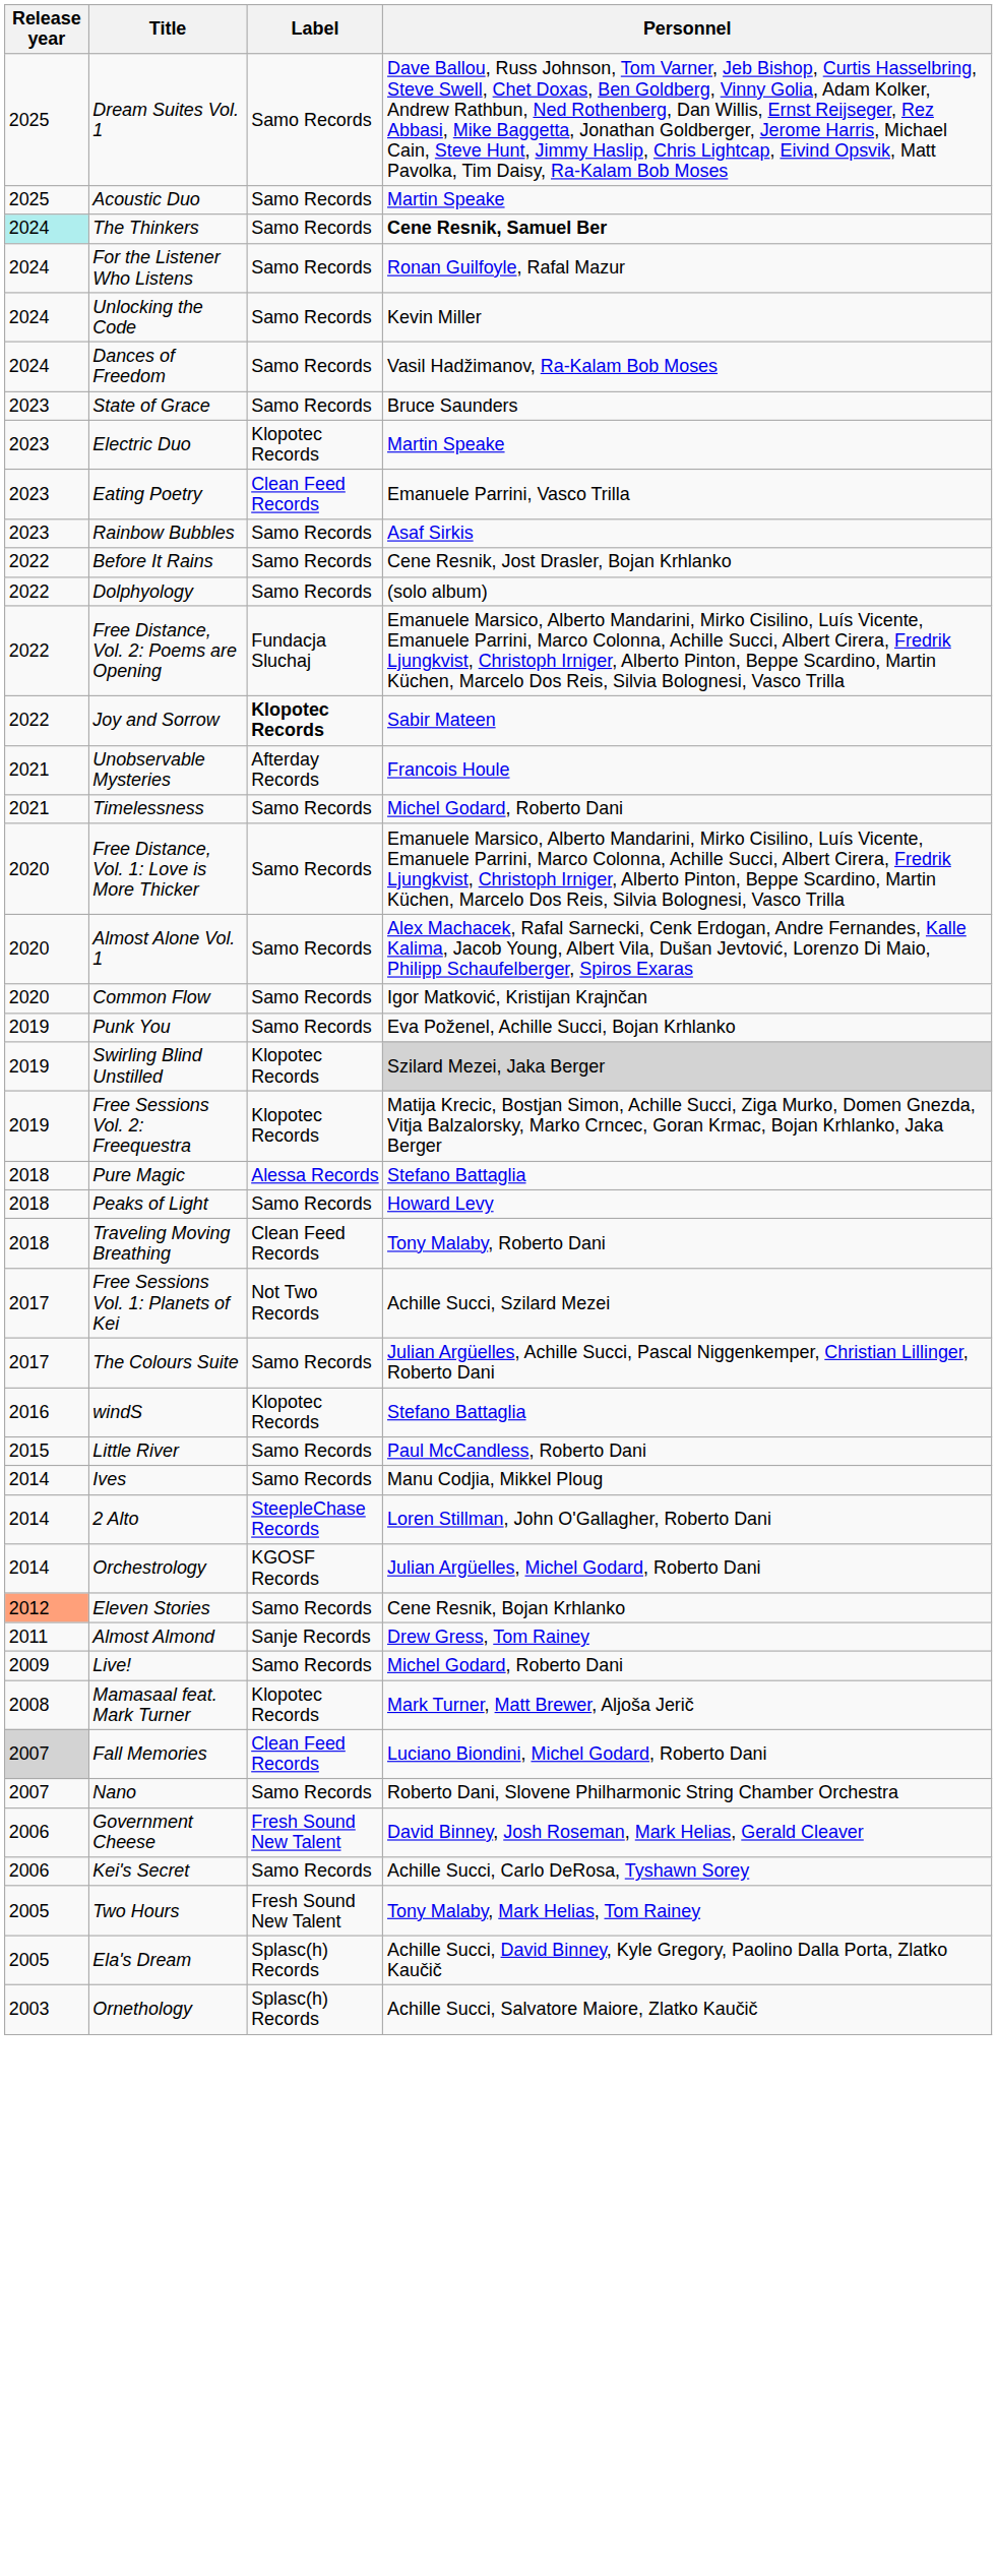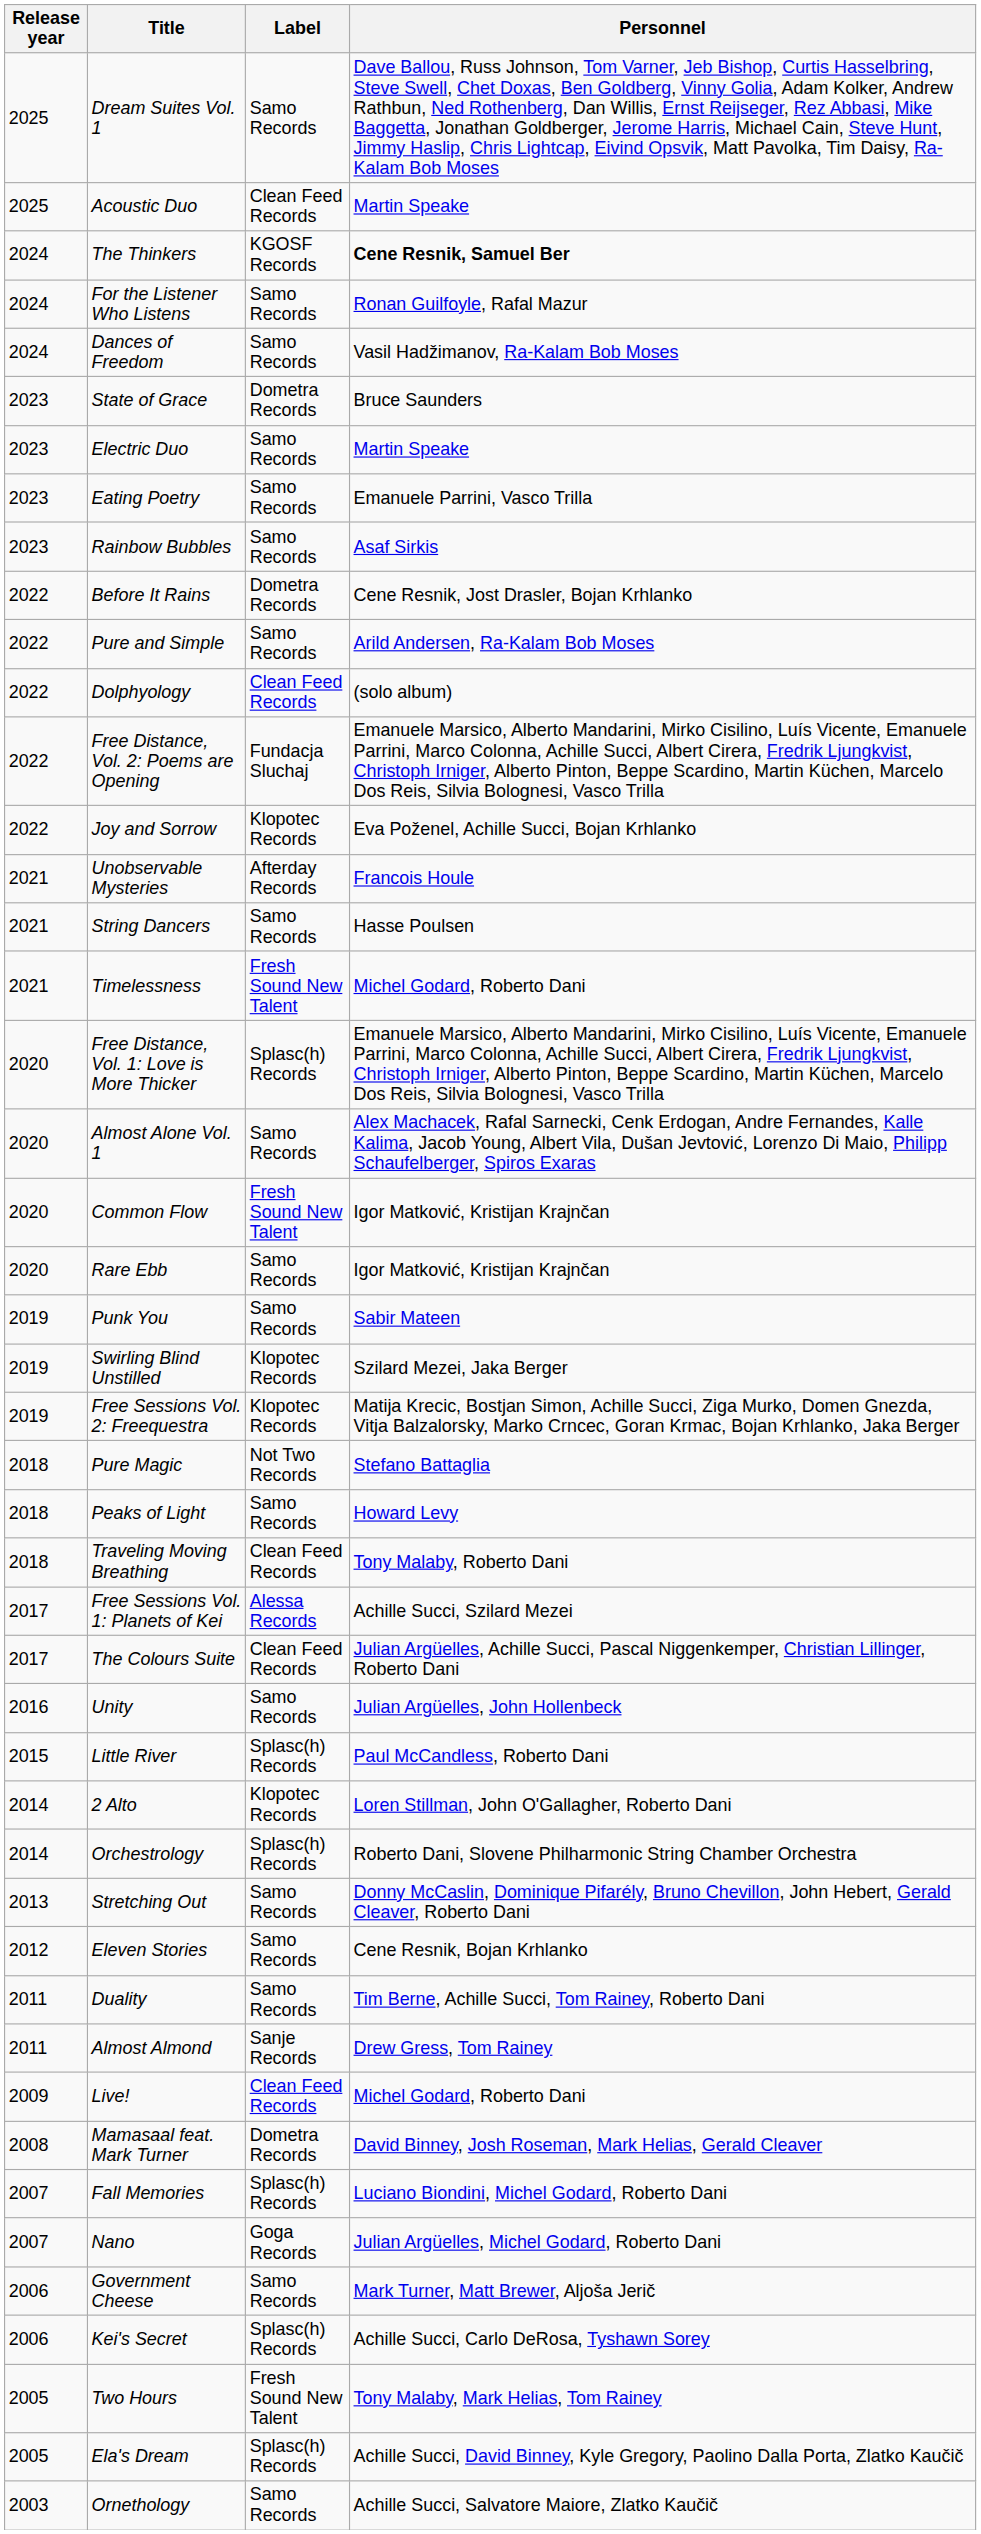Acoustic Duo | Label: Samo Records -> Clean Feed Records
The Thinkers | Release year: paleturquoise background -> no background
The Thinkers | Label: Samo Records -> KGOSF Records
- row: 2024 | Unlocking the Code | Samo Records | Kevin Miller
State of Grace | Label: Samo Records -> Dometra Records
Electric Duo | Label: Klopotec Records -> Samo Records
Eating Poetry | Label: Clean Feed Records -> Samo Records
Before It Rains | Label: Samo Records -> Dometra Records
+ row: 2022 | Pure and Simple | Samo Records | Arild Andersen, Ra-Kalam Bob Moses
Dolphyology | Label: Samo Records -> Clean Feed Records
Joy and Sorrow | Label: bold -> normal
Joy and Sorrow | Personnel: Sabir Mateen -> Eva Poženel, Achille Succi, Bojan Krhlanko
+ row: 2021 | String Dancers | Samo Records | Hasse Poulsen
Timelessness | Label: Samo Records -> Fresh Sound New Talent
Free Distance, Vol. 1: Love is More Thicker | Label: Samo Records -> Splasc(h) Records
Common Flow | Label: Samo Records -> Fresh Sound New Talent
+ row: 2020 | Rare Ebb | Samo Records | Igor Matković, Kristijan Krajnčan
Punk You | Personnel: Eva Poženel, Achille Succi, Bojan Krhlanko -> Sabir Mateen
Swirling Blind Unstilled | Personnel: lightgrey background -> no background
Pure Magic | Label: Alessa Records -> Not Two Records
Free Sessions Vol. 1: Planets of Kei | Label: Not Two Records -> Alessa Records
The Colours Suite | Label: Samo Records -> Clean Feed Records
- row: 2016 | windS | Klopotec Records | Stefano Battaglia
+ row: 2016 | Unity | Samo Records | Julian Argüelles, John Hollenbeck
Little River | Label: Samo Records -> Splasc(h) Records
- row: 2014 | Ives | Samo Records | Manu Codjia, Mikkel Ploug
2 Alto | Label: SteepleChase Records -> Klopotec Records
Orchestrology | Label: KGOSF Records -> Splasc(h) Records
Orchestrology | Personnel: Julian Argüelles, Michel Godard, Roberto Dani -> Roberto Dani, Slovene Philharmonic String Chamber Orchestra
+ row: 2013 | Stretching Out | Samo Records | Donny McCaslin, Dominique Pifarély, Bruno Chevillon, John Hebert, Gerald Cleaver, Roberto Dani
Eleven Stories | Release year: lightsalmon background -> no background
+ row: 2011 | Duality | Samo Records | Tim Berne, Achille Succi, Tom Rainey, Roberto Dani
Live! | Label: Samo Records -> Clean Feed Records
Mamasaal feat. Mark Turner | Label: Klopotec Records -> Dometra Records
Mamasaal feat. Mark Turner | Personnel: Mark Turner, Matt Brewer, Aljoša Jerič -> David Binney, Josh Roseman, Mark Helias, Gerald Cleaver
Fall Memories | Release year: lightgrey background -> no background
Fall Memories | Label: Clean Feed Records -> Splasc(h) Records
Nano | Label: Samo Records -> Goga Records
Nano | Personnel: Roberto Dani, Slovene Philharmonic String Chamber Orchestra -> Julian Argüelles, Michel Godard, Roberto Dani
Government Cheese | Label: Fresh Sound New Talent -> Samo Records
Government Cheese | Personnel: David Binney, Josh Roseman, Mark Helias, Gerald Cleaver -> Mark Turner, Matt Brewer, Aljoša Jerič
Kei's Secret | Label: Samo Records -> Splasc(h) Records
Ornethology | Label: Splasc(h) Records -> Samo Records
